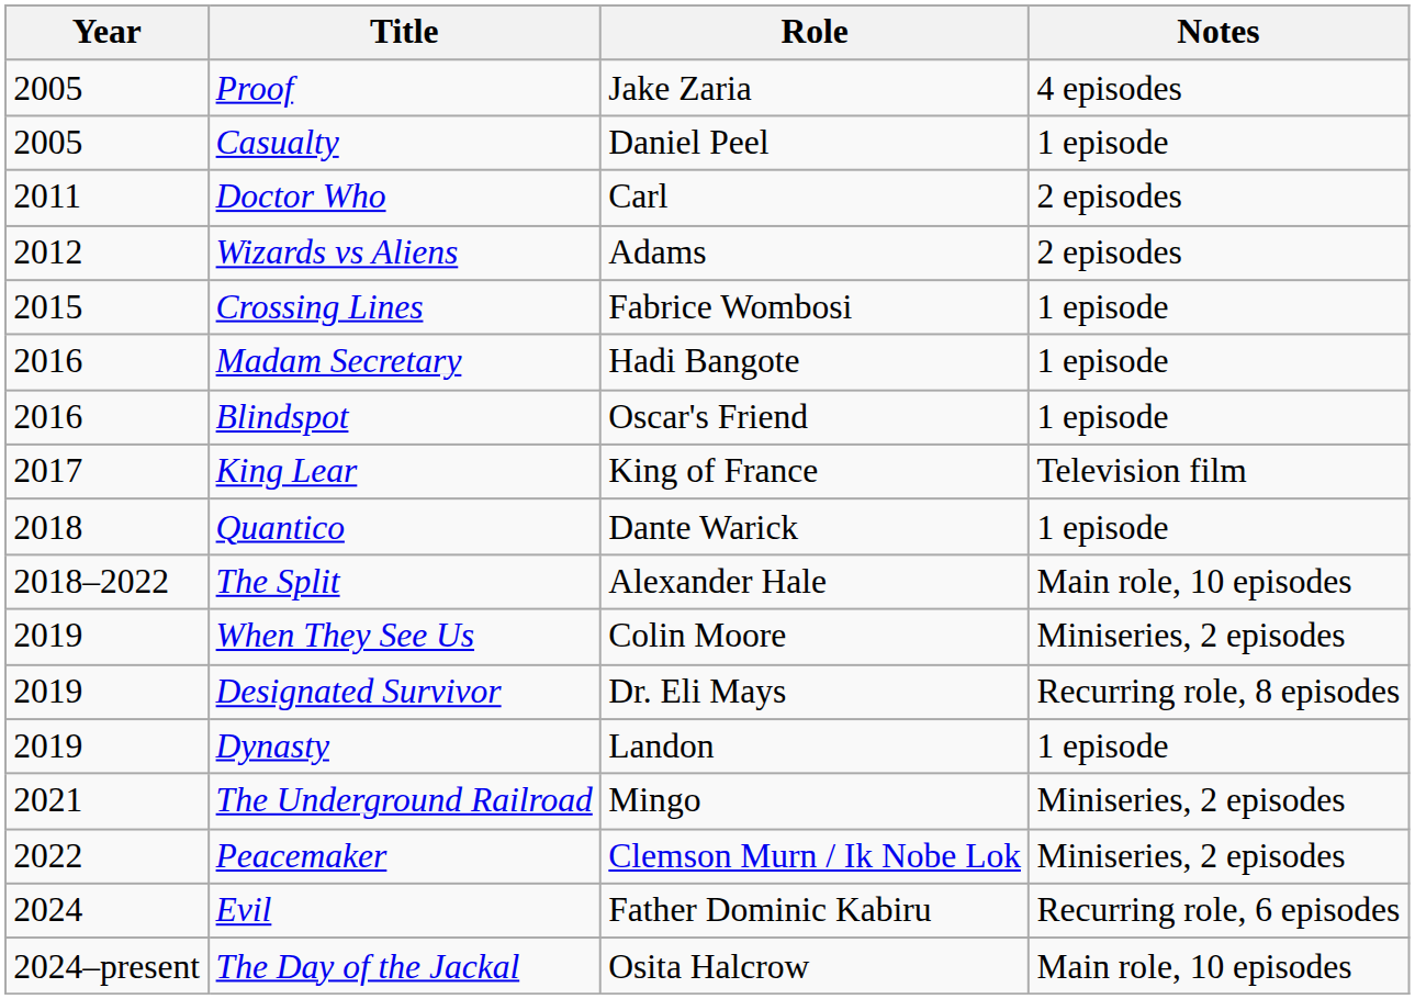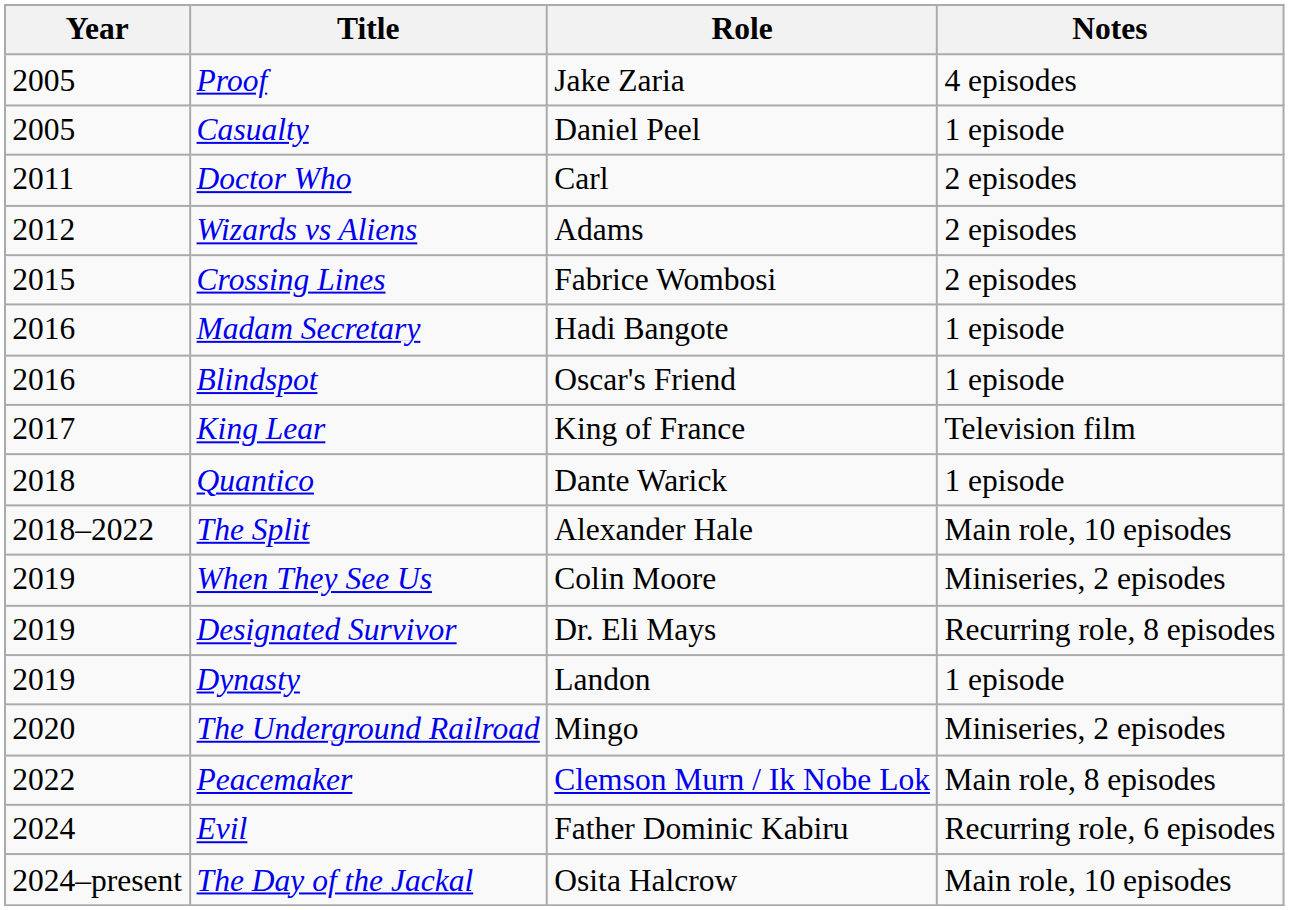Crossing Lines | Notes: 1 episode -> 2 episodes
The Underground Railroad | Year: 2021 -> 2020
Peacemaker | Notes: Miniseries, 2 episodes -> Main role, 8 episodes
